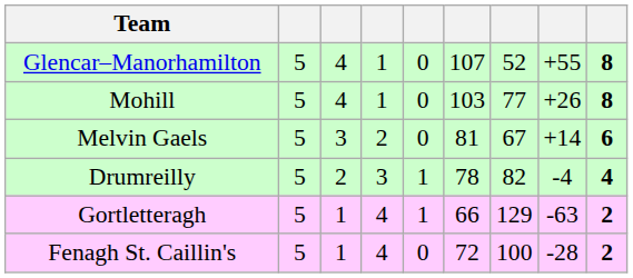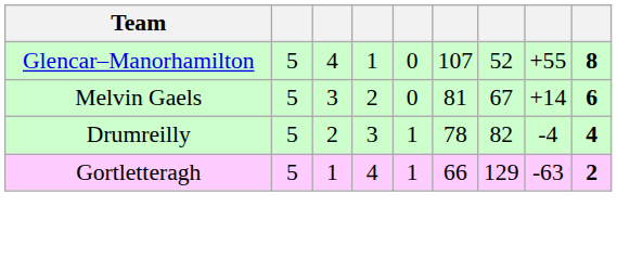- row: Mohill | 5 | 4 | 1 | 0 | 103 | 77 | +26 | 8
- row: Fenagh St. Caillin's | 5 | 1 | 4 | 0 | 72 | 100 | -28 | 2
